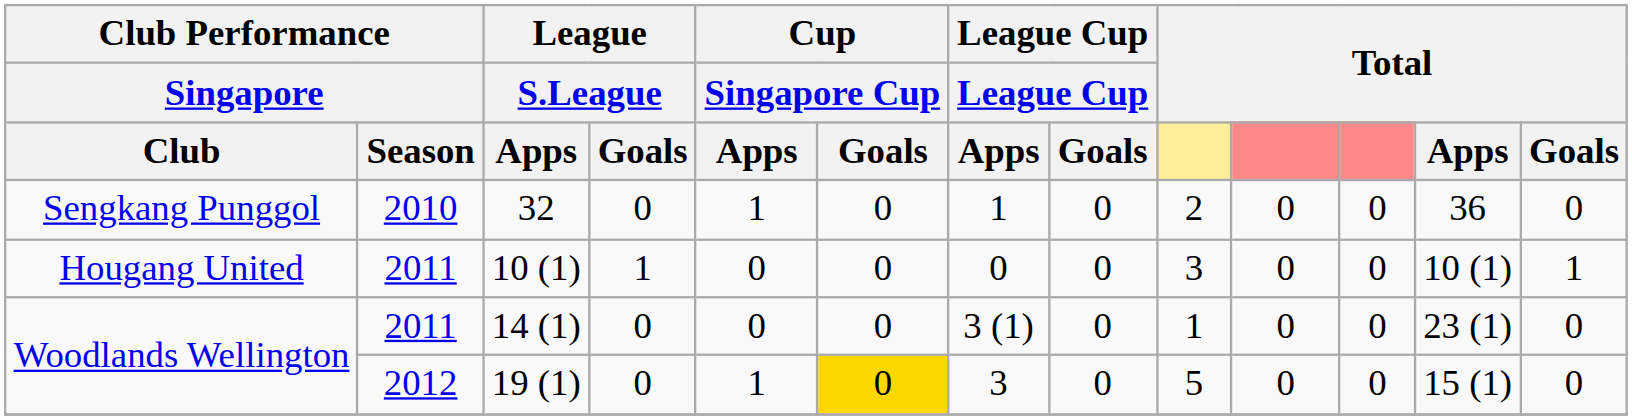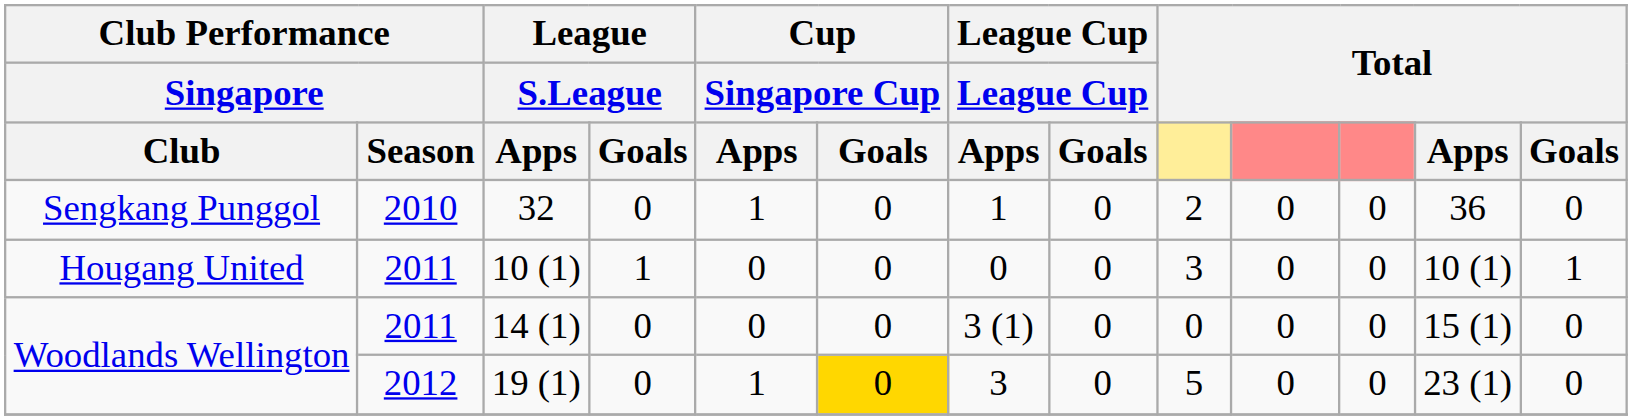14 (1) | column 9: 1 -> 0
14 (1) | Total / Apps: 23 (1) -> 15 (1)
19 (1) | Total / Apps: 15 (1) -> 23 (1)
